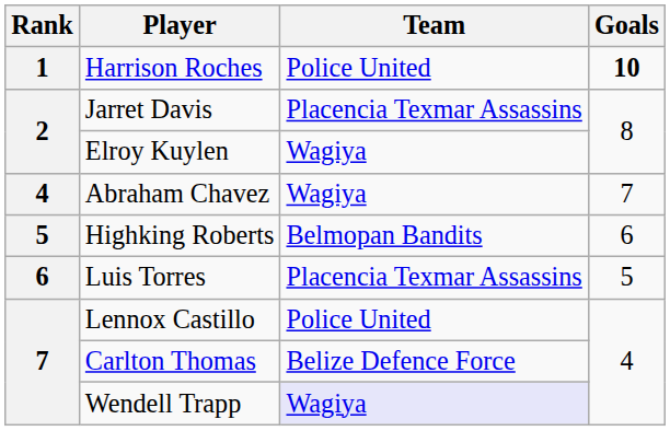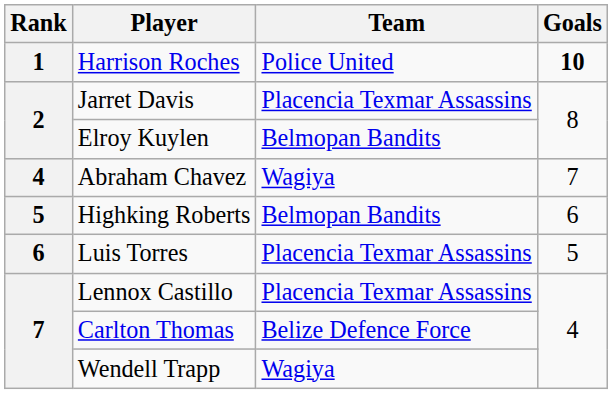Elroy Kuylen | Team: Wagiya -> Belmopan Bandits
Lennox Castillo | Team: Police United -> Placencia Texmar Assassins
Wendell Trapp | Team: lavender background -> no background
